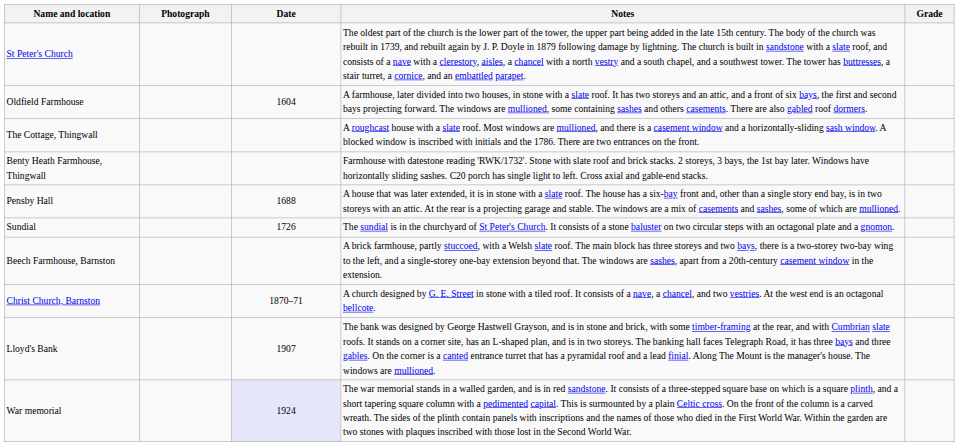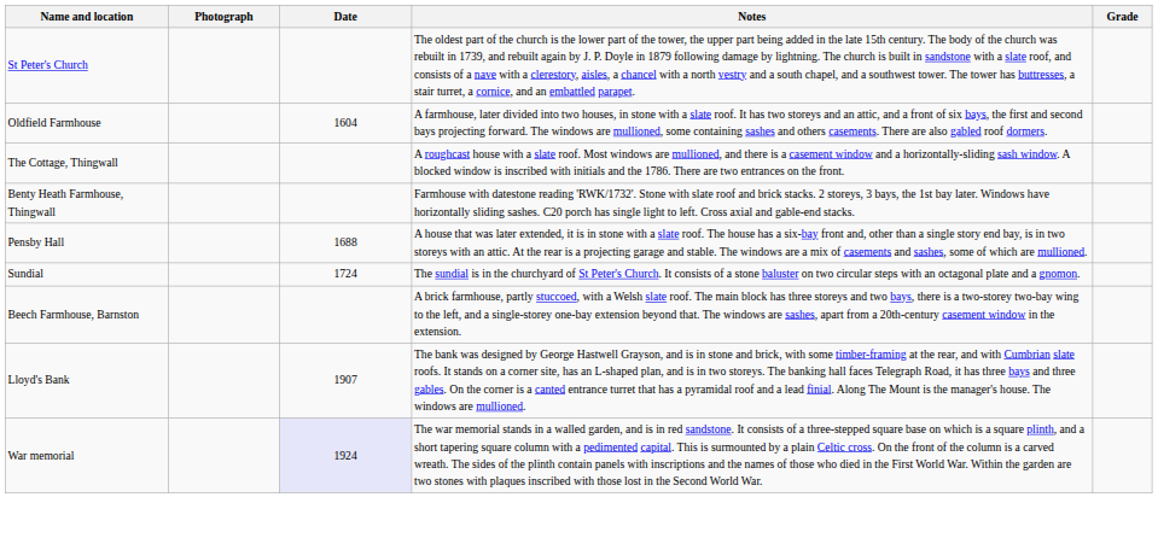Sundial | Date: 1726 -> 1724
- row: Christ Church, Barnston | 1870–71 | A church designed by G. E. Street in stone with a tiled roof. It consists of a nave, a chancel, and two vestries. At the west end is an octagonal bellcote.
